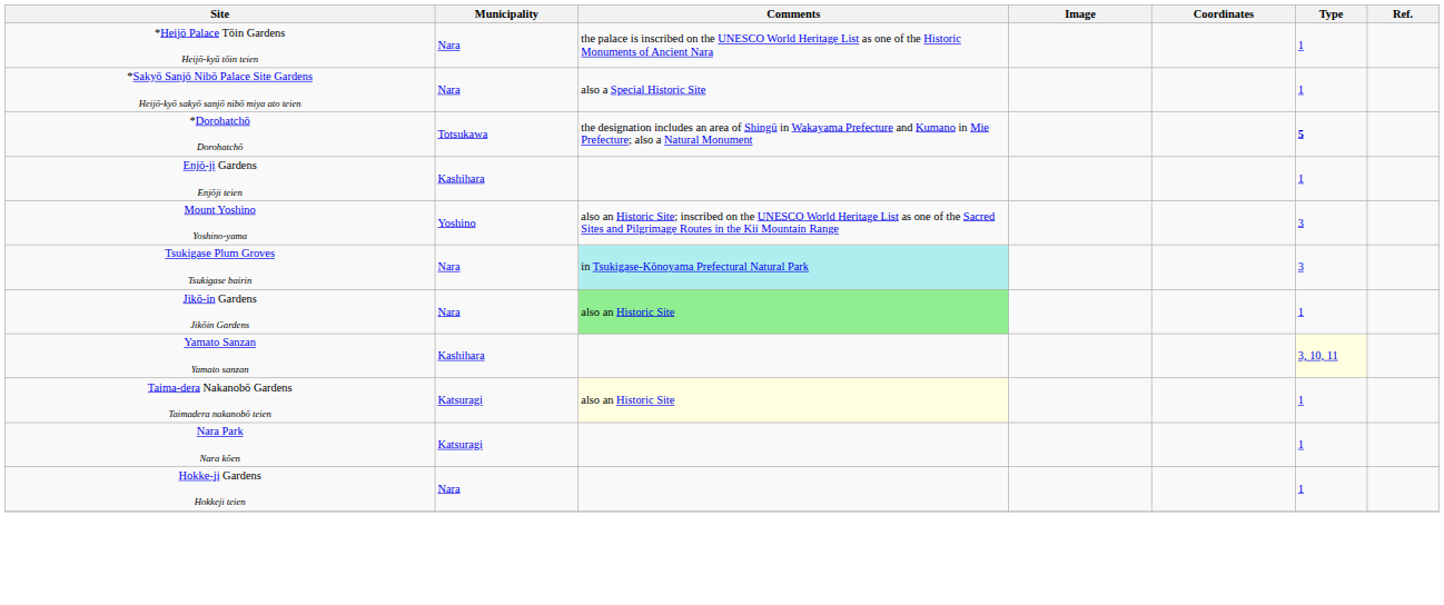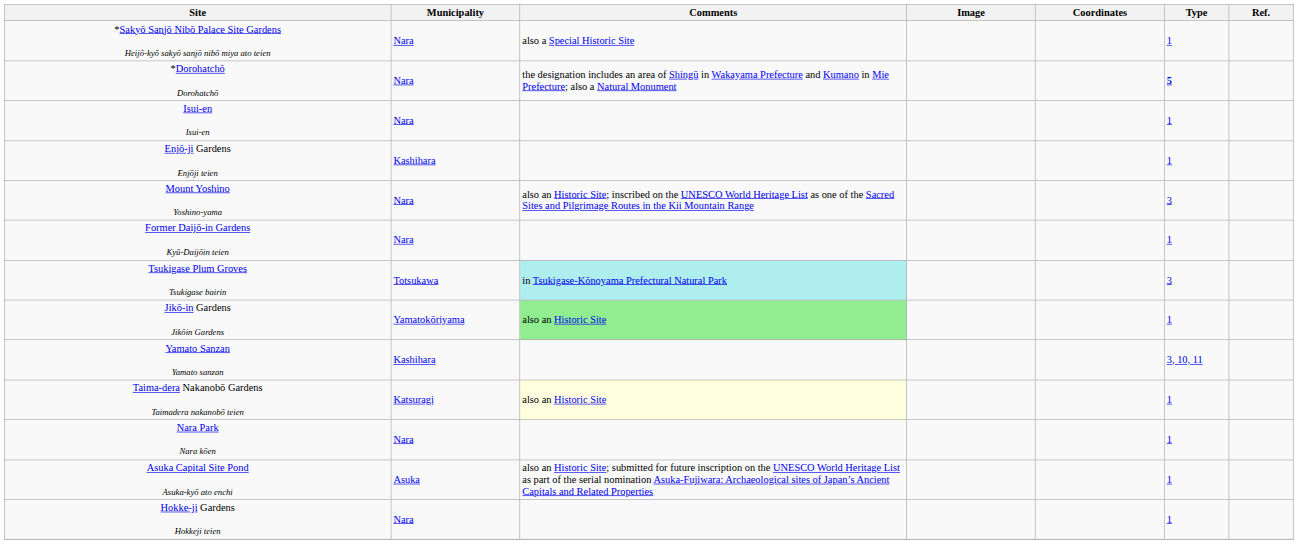- row: *Heijō Palace Tōin Gardens Heijō-kyū tōin teien | Nara | the palace is inscribed on the UNESCO World Heritage List as one of the Historic Monuments of Ancient Nara | 1
*Dorohatchō Dorohatchō | Municipality: Totsukawa -> Nara
+ row: Isui-en Isui-en | Nara | 1
Mount Yoshino Yoshino-yama | Municipality: Yoshino -> Nara
+ row: Former Daijō-in Gardens Kyū-Daijōin teien | Nara | 1
Tsukigase Plum Groves Tsukigase bairin | Municipality: Nara -> Totsukawa
Jikō-in Gardens Jikōin Gardens | Municipality: Nara -> Yamatokōriyama
Yamato Sanzan Yamato sanzan | Type: lightyellow background -> no background
Nara Park Nara kōen | Municipality: Katsuragi -> Nara
+ row: Asuka Capital Site Pond Asuka-kyō ato enchi | Asuka | also an Historic Site; submitted for future inscription on the UNESCO World Heritage List as part of the serial nomination Asuka-Fujiwara: Archaeological sites of Japan’s Ancient Capitals and Related Properties | 1
